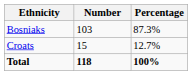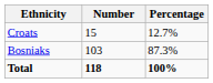rows swapped: Bosniaks <-> Croats
